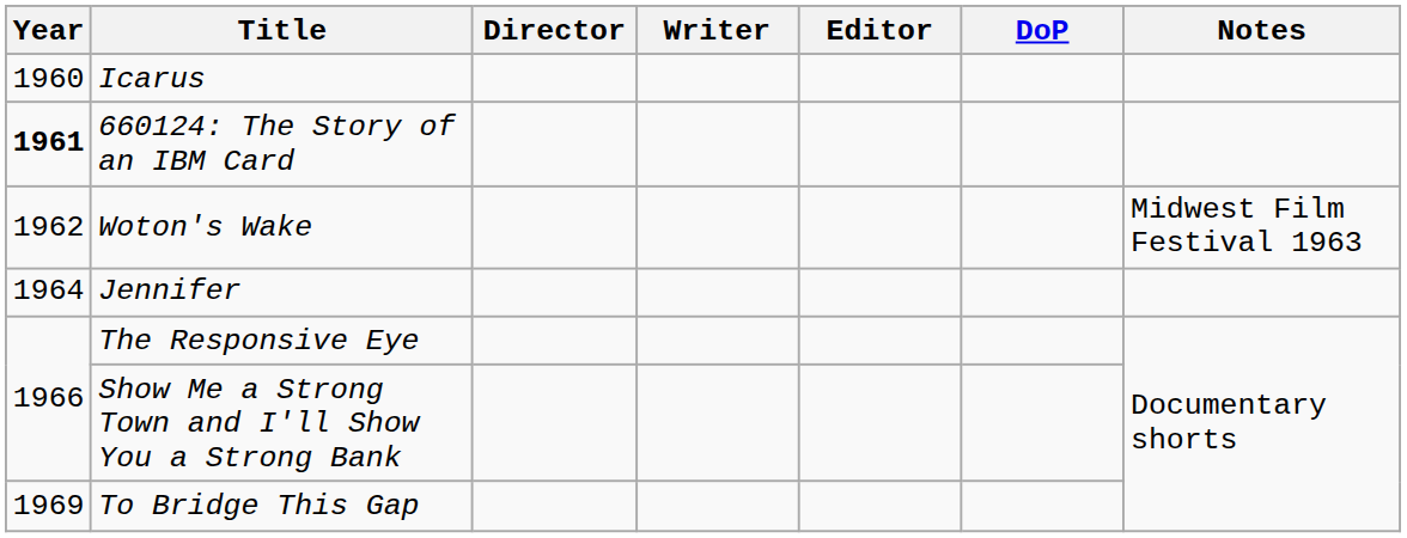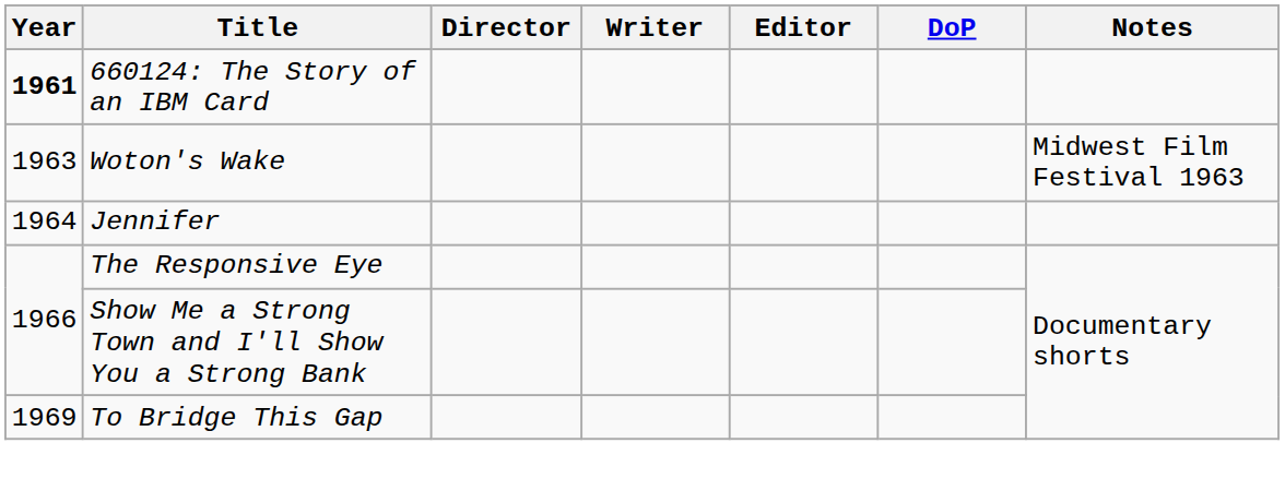- row: 1960 | Icarus
Woton's Wake | Year: 1962 -> 1963
